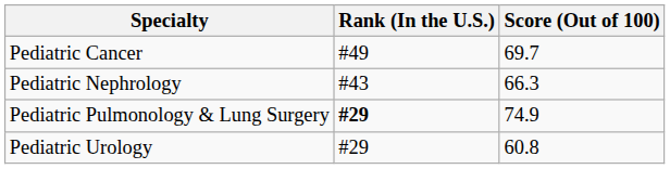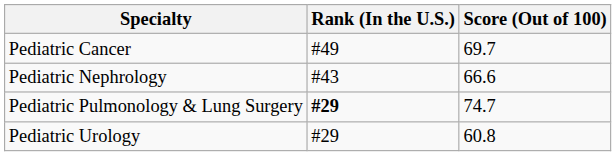Pediatric Nephrology | Score (Out of 100): 66.3 -> 66.6
Pediatric Pulmonology & Lung Surgery | Score (Out of 100): 74.9 -> 74.7
